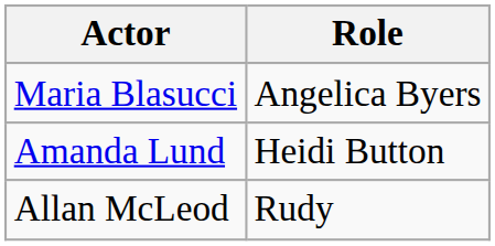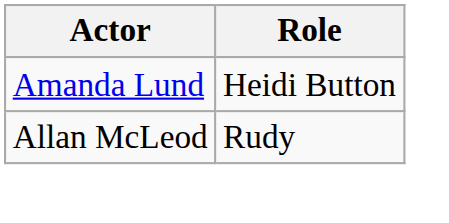- row: Maria Blasucci | Angelica Byers
